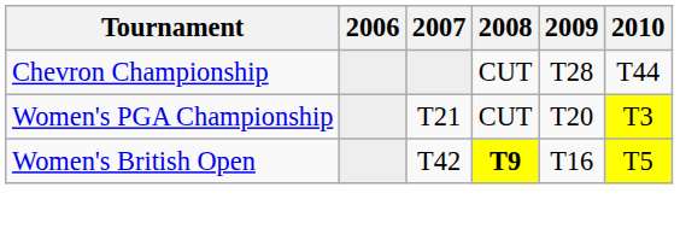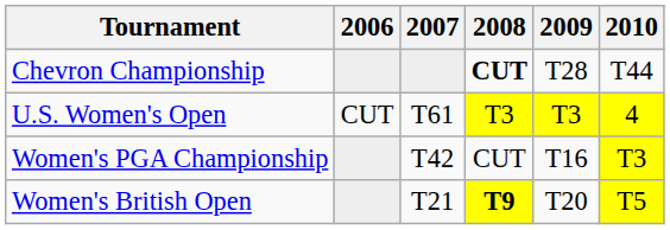Chevron Championship | 2008: normal -> bold
+ row: U.S. Women's Open | CUT | T61 | T3 | T3 | 4
Women's PGA Championship | 2007: T21 -> T42
Women's PGA Championship | 2009: T20 -> T16
Women's British Open | 2007: T42 -> T21
Women's British Open | 2009: T16 -> T20
